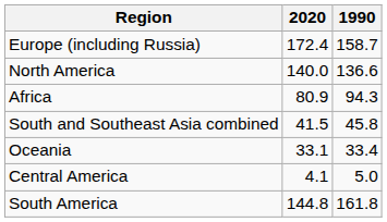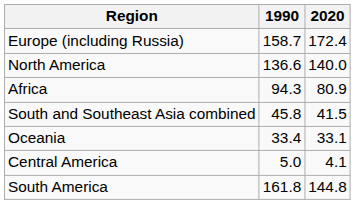columns swapped: 1990 <-> 2020
